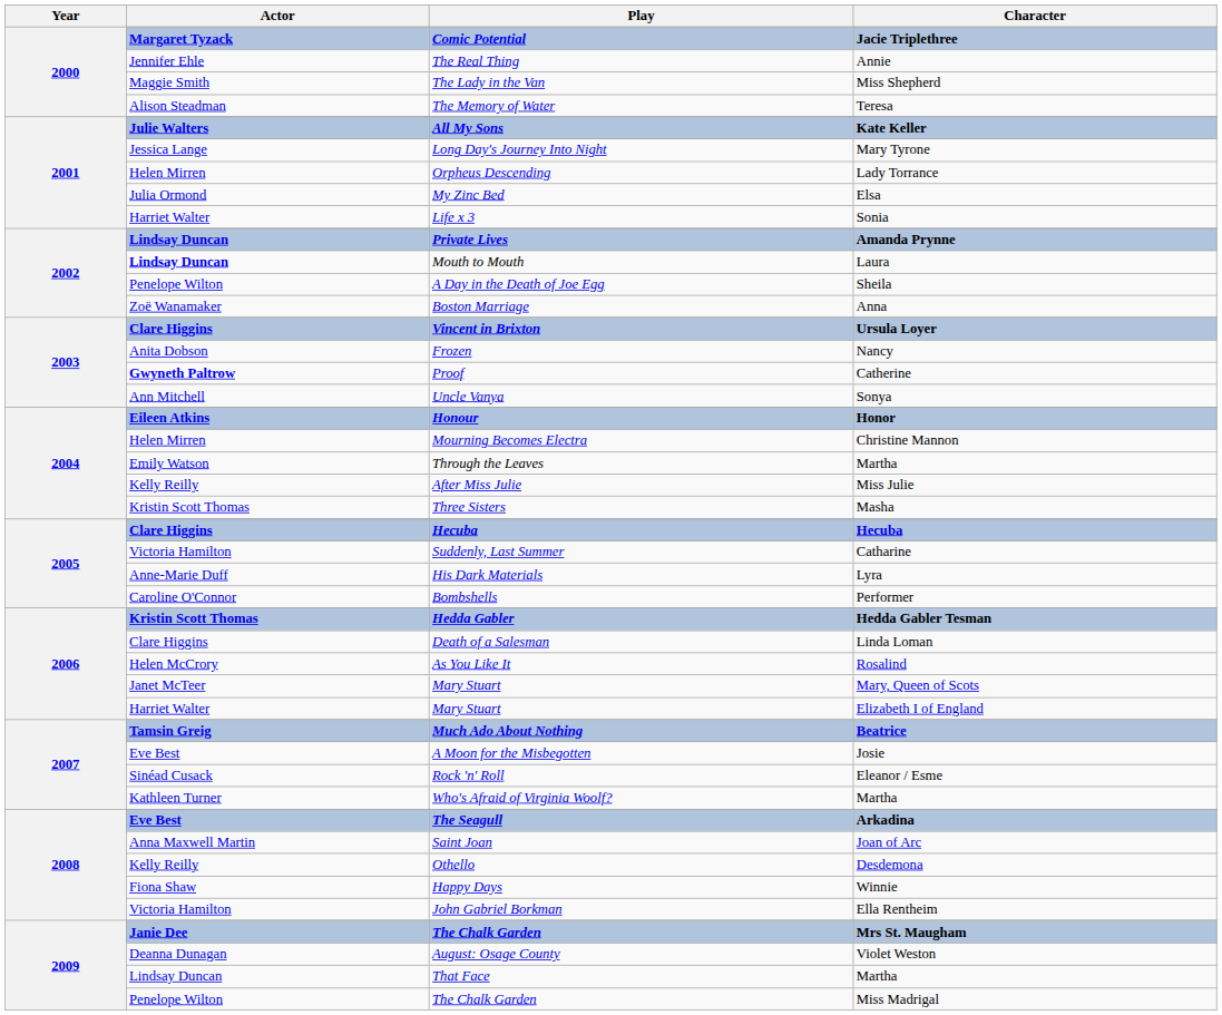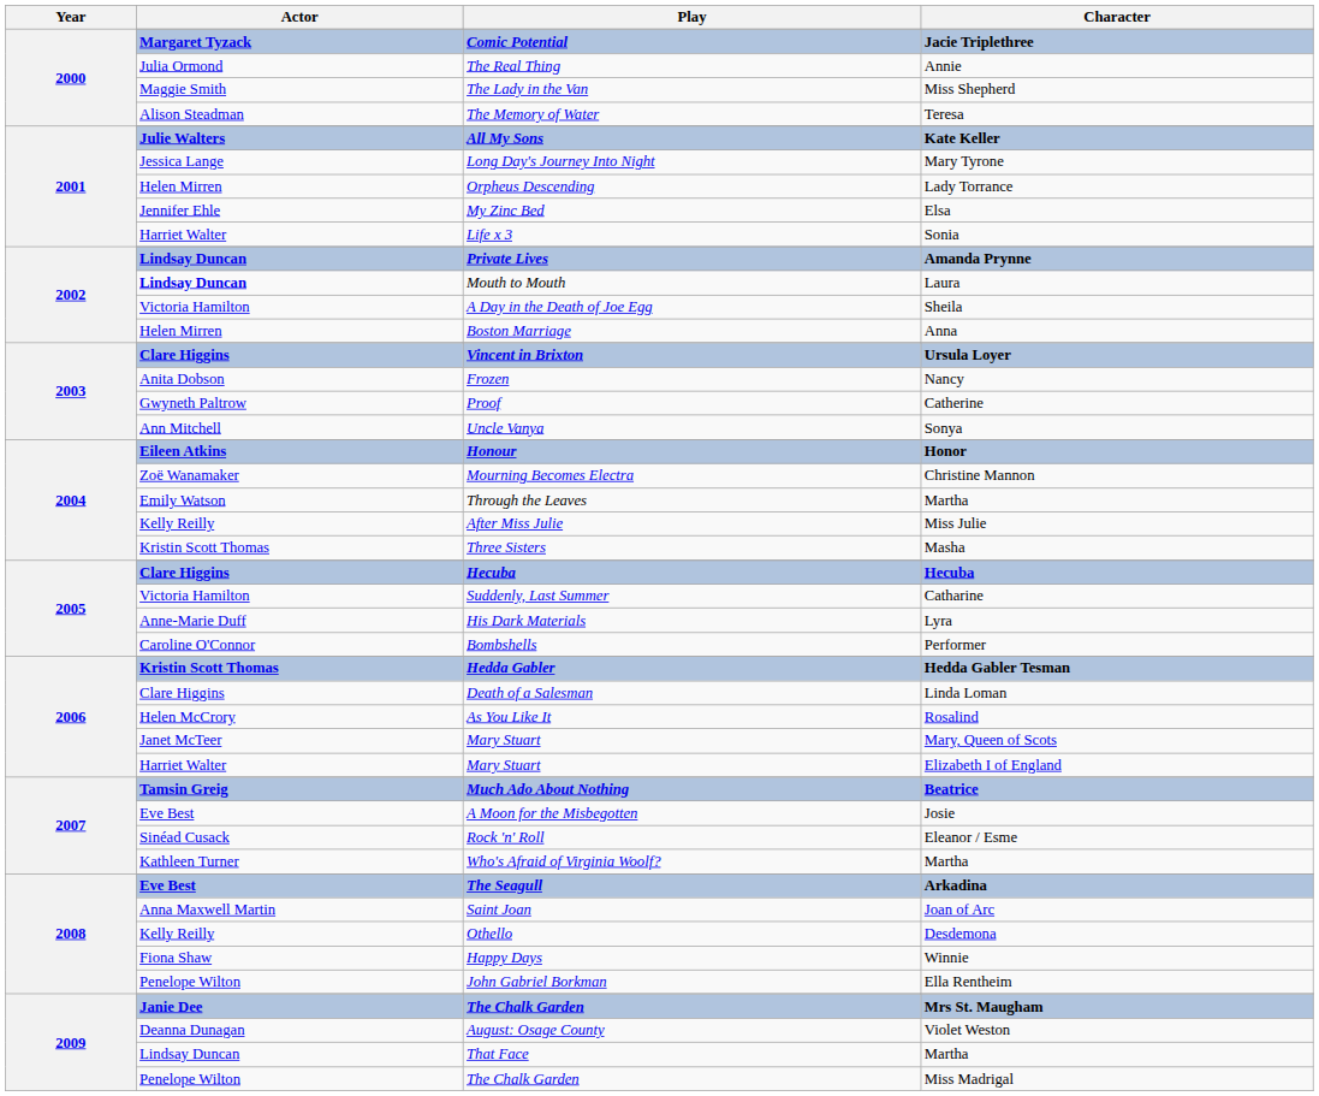The Real Thing | Actor: Jennifer Ehle -> Julia Ormond
My Zinc Bed | Actor: Julia Ormond -> Jennifer Ehle
A Day in the Death of Joe Egg | Actor: Penelope Wilton -> Victoria Hamilton
Boston Marriage | Actor: Zoë Wanamaker -> Helen Mirren
Proof | Actor: bold -> normal
Mourning Becomes Electra | Actor: Helen Mirren -> Zoë Wanamaker
John Gabriel Borkman | Actor: Victoria Hamilton -> Penelope Wilton
